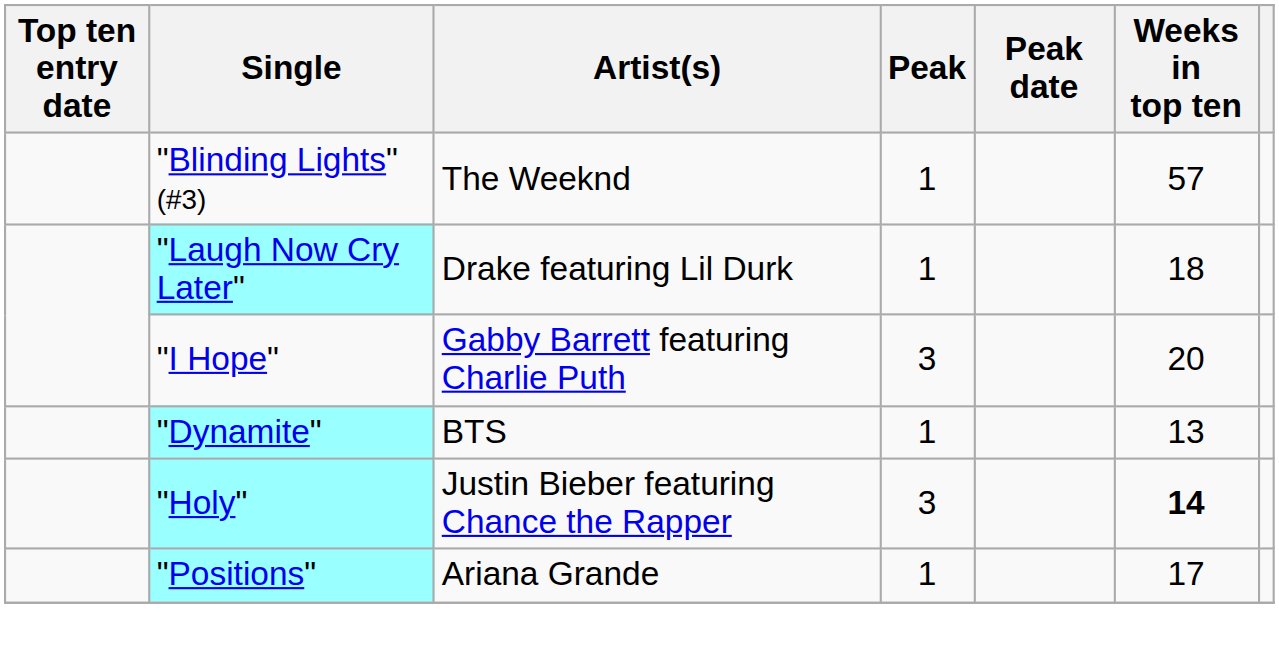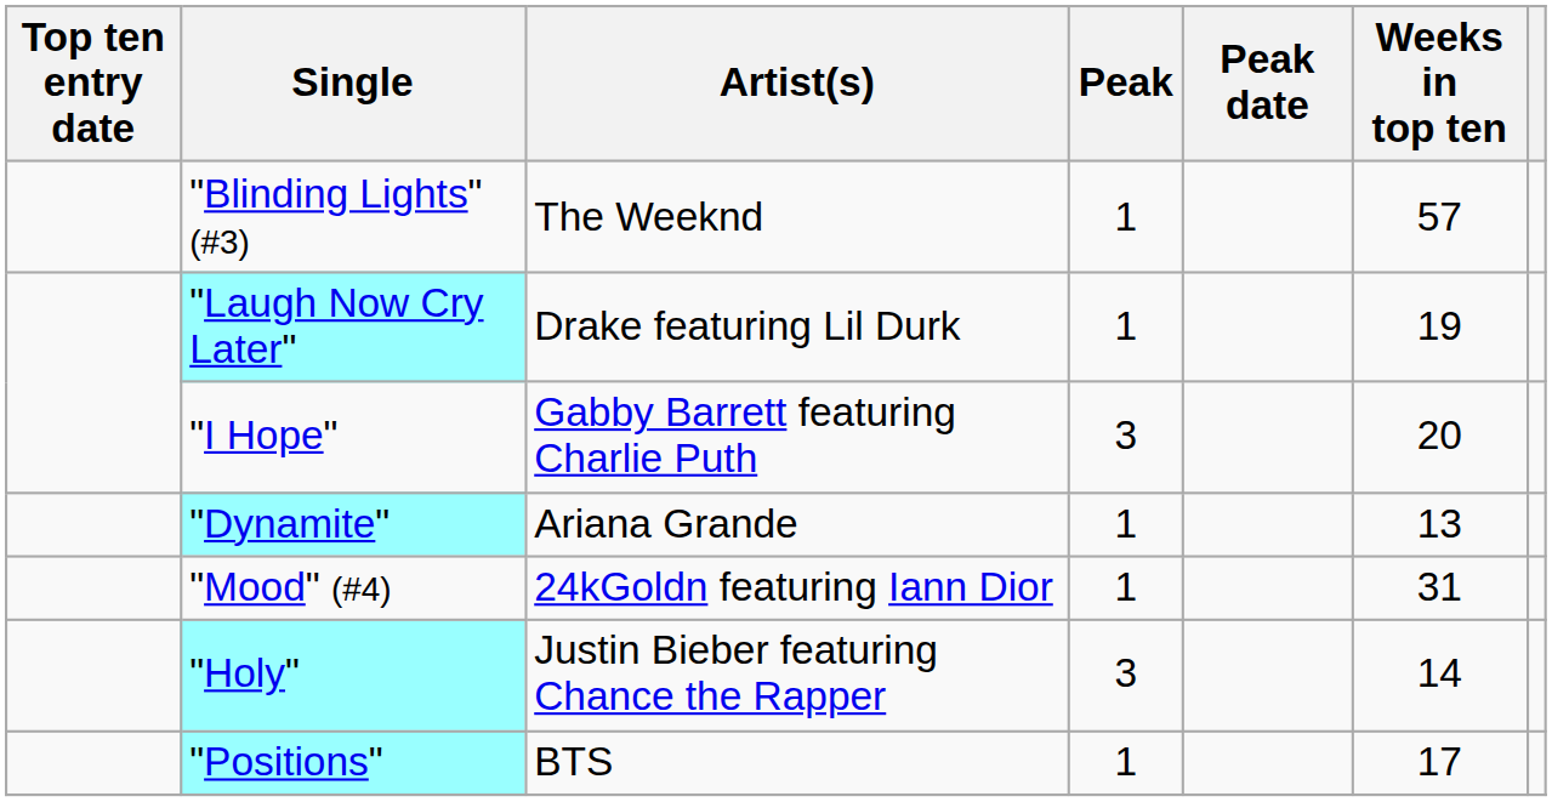"Laugh Now Cry Later" | Weeks in top ten: 18 -> 19
"Dynamite" | Artist(s): BTS -> Ariana Grande
+ row: "Mood" (#4) | 24kGoldn featuring Iann Dior | 1 | 31
"Holy" | Weeks in top ten: bold -> normal
"Positions" | Artist(s): Ariana Grande -> BTS
